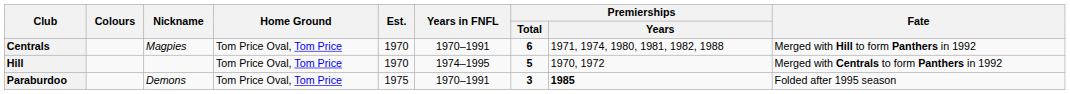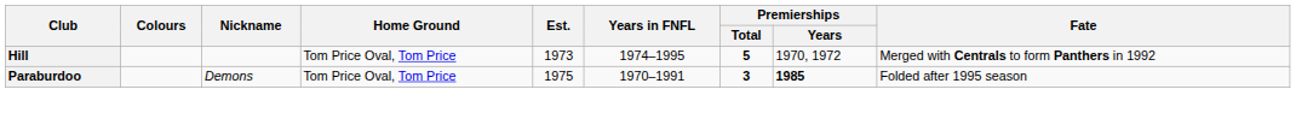- row: Centrals | Magpies | Tom Price Oval, Tom Price | 1970 | 1970–1991 | 6 | 1971, 1974, 1980, 1981, 1982, 1988 | Merged with Hill to form Panthers in 1992
Hill | Est.: 1970 -> 1973
